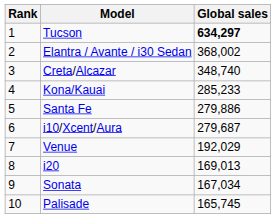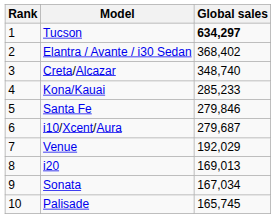Elantra / Avante / i30 Sedan | Global sales: 368,002 -> 368,402
Santa Fe | Global sales: 279,886 -> 279,846
